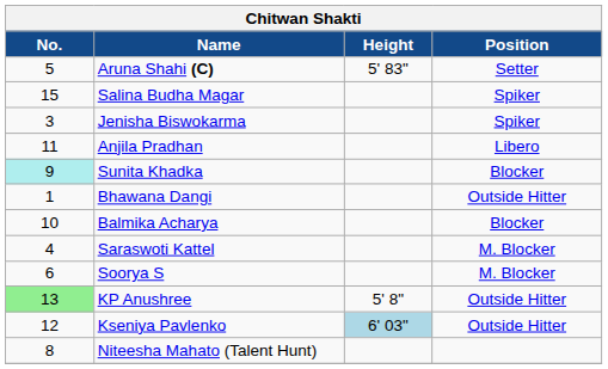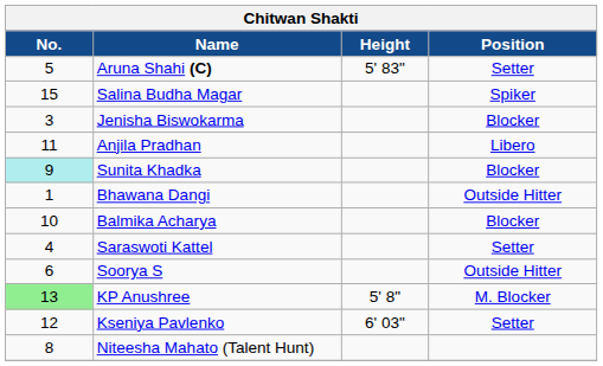Jenisha Biswokarma | Position: Spiker -> Blocker
Saraswoti Kattel | Position: M. Blocker -> Setter
Soorya S | Position: M. Blocker -> Outside Hitter
KP Anushree | Position: Outside Hitter -> M. Blocker
Kseniya Pavlenko | Height: lightblue background -> no background
Kseniya Pavlenko | Position: Outside Hitter -> Setter
